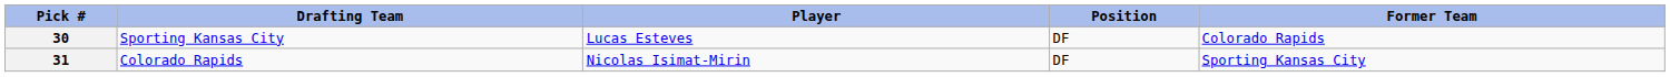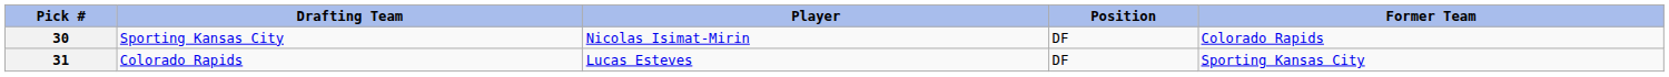30 | Player: Lucas Esteves -> Nicolas Isimat-Mirin
31 | Player: Nicolas Isimat-Mirin -> Lucas Esteves
